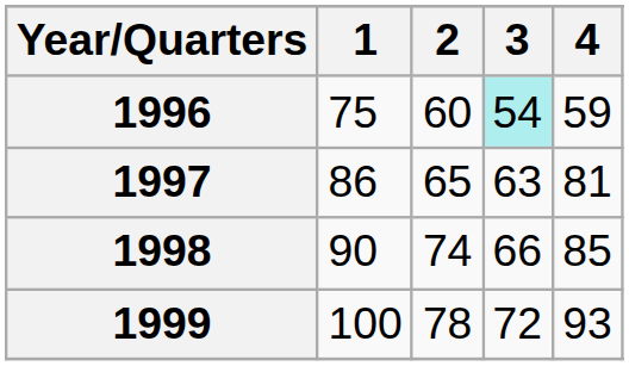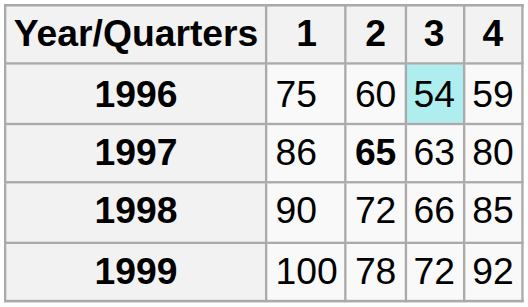1997 | 2: normal -> bold
1997 | 4: 81 -> 80
1998 | 2: 74 -> 72
1999 | 4: 93 -> 92
